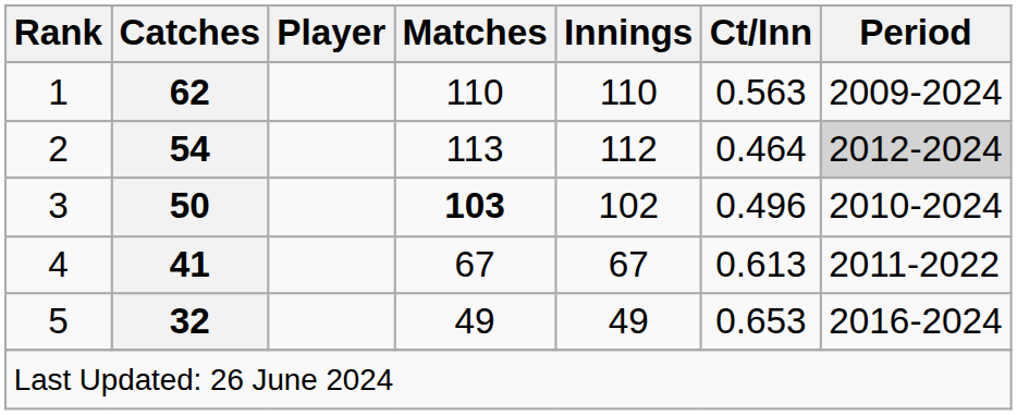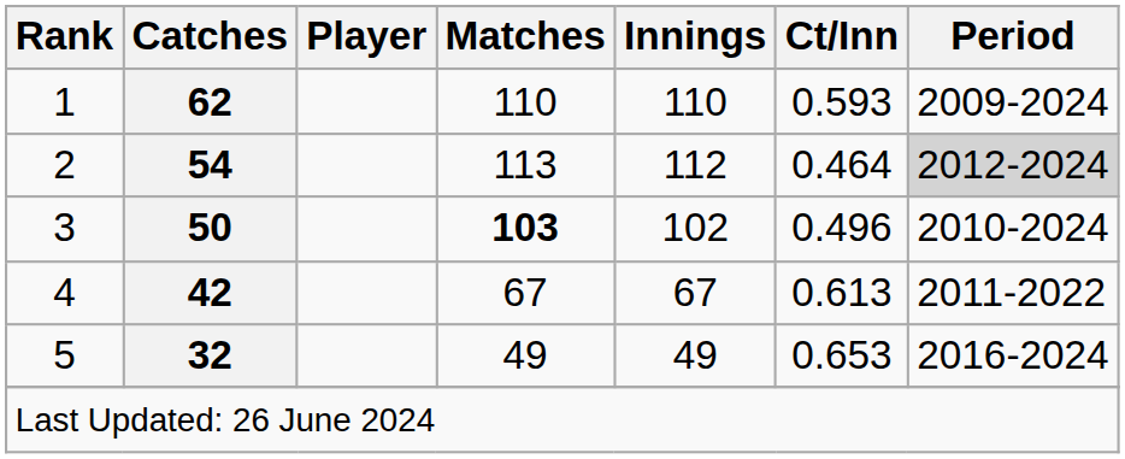1 | Ct/Inn: 0.563 -> 0.593
4 | Catches: 41 -> 42
